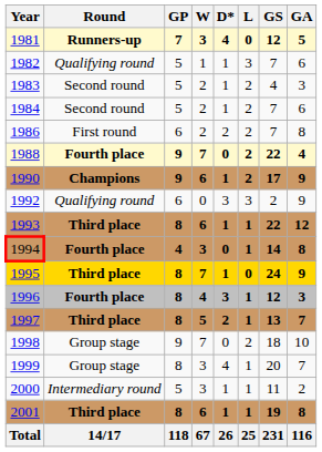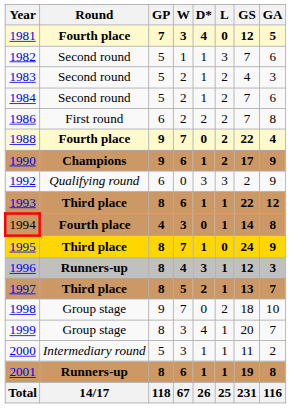1981 | Round: Runners-up -> Fourth place
1982 | Round: Qualifying round -> Second round
1996 | Round: Fourth place -> Runners-up
2001 | Round: Third place -> Runners-up
